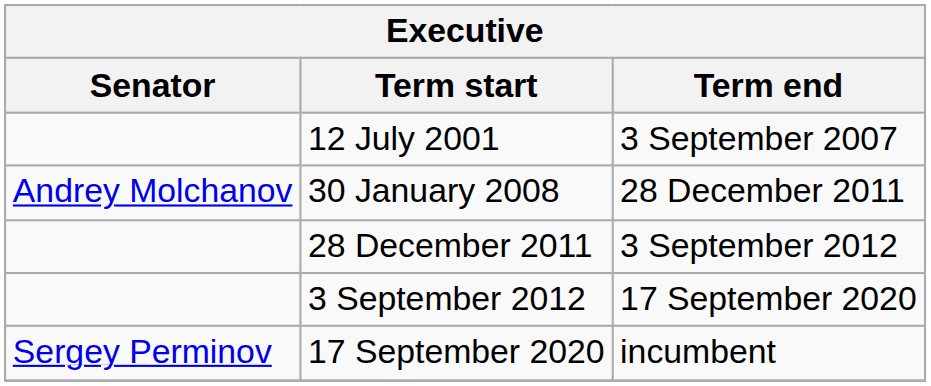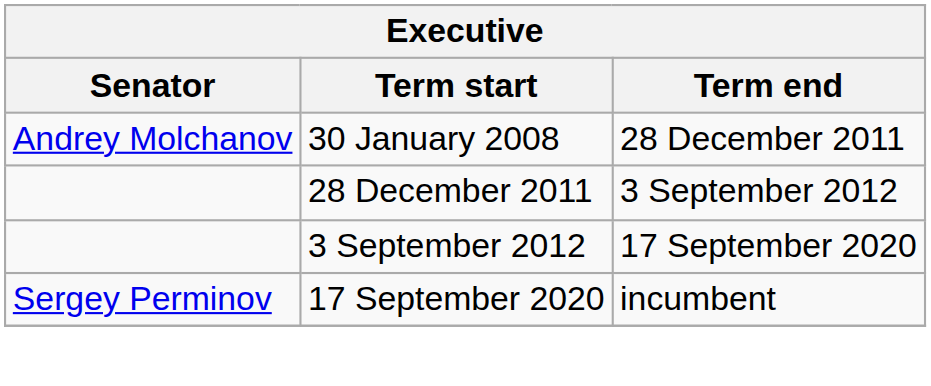- row: 12 July 2001 | 3 September 2007
